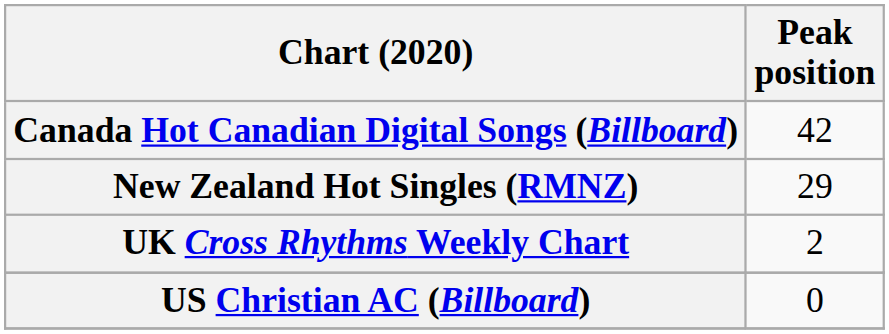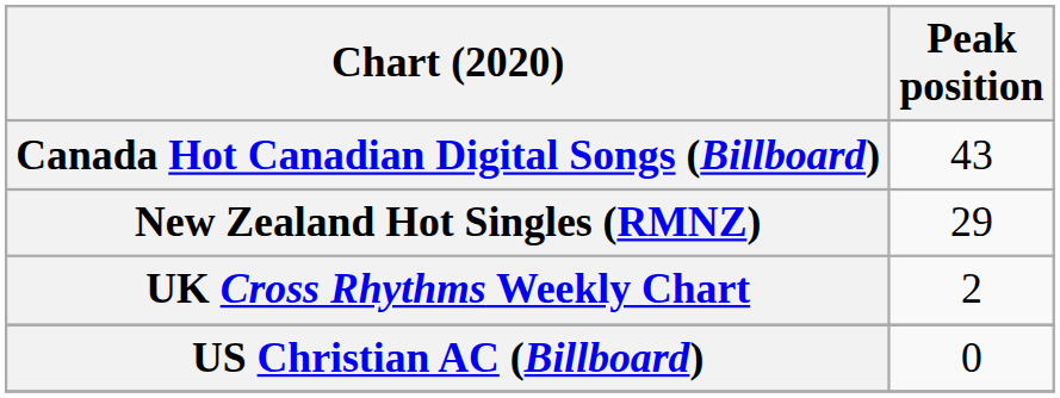Canada Hot Canadian Digital Songs (Billboard) | Peak position: 42 -> 43
